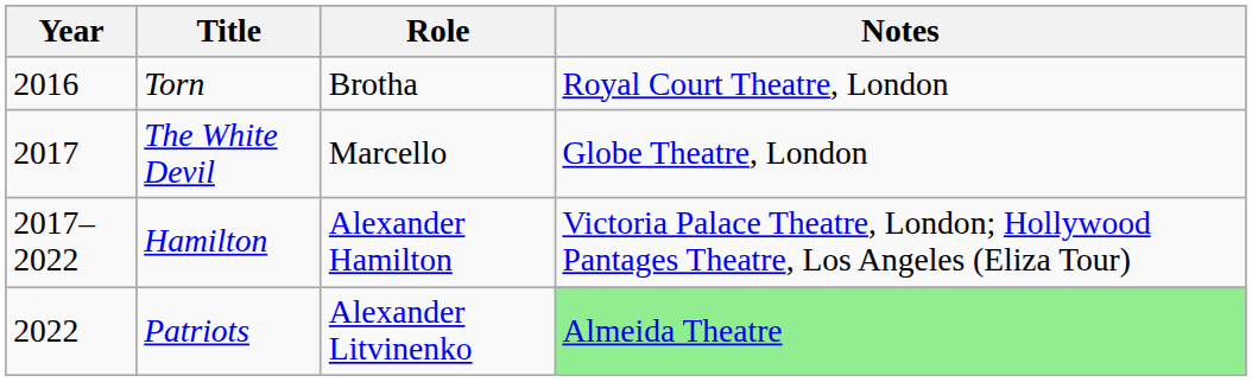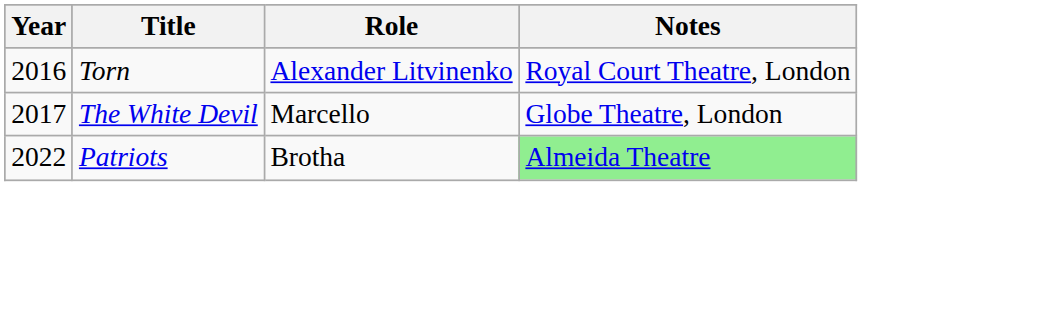Torn | Role: Brotha -> Alexander Litvinenko
- row: 2017–2022 | Hamilton | Alexander Hamilton | Victoria Palace Theatre, London; Hollywood Pantages Theatre, Los Angeles (Eliza Tour)
Patriots | Role: Alexander Litvinenko -> Brotha
